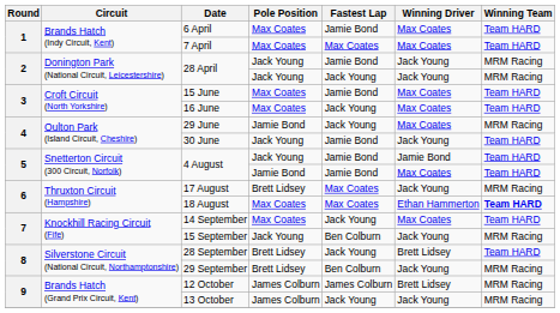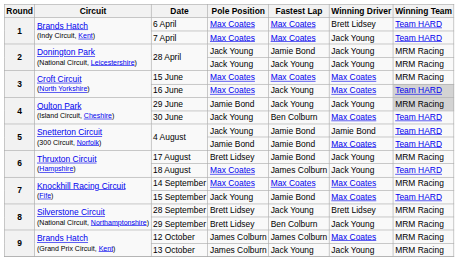6 April | Fastest Lap: Jamie Bond -> Max Coates
6 April | Winning Driver: Max Coates -> Brett Lidsey
7 April | Winning Driver: Max Coates -> Jack Young
15 June | Fastest Lap: Jamie Bond -> Max Coates
15 June | Winning Team: Team HARD -> MRM Racing
16 June | Winning Team: no background -> lightgrey background
29 June | Winning Driver: Max Coates -> Jack Young
29 June | Winning Team: no background -> lightgrey background
30 June | Fastest Lap: Jamie Bond -> Ben Colburn
30 June | Winning Driver: Jack Young -> Max Coates
17 August | Fastest Lap: Max Coates -> Jamie Bond
18 August | Fastest Lap: Max Coates -> James Colburn
18 August | Winning Driver: Ethan Hammerton -> Jack Young
18 August | Winning Team: bold -> normal
14 September | Fastest Lap: Jack Young -> Max Coates
14 September | Winning Team: Team HARD -> MRM Racing
15 September | Fastest Lap: Ben Colburn -> Jamie Bond
15 September | Winning Driver: Jack Young -> Max Coates
15 September | Winning Team: MRM Racing -> Team HARD
28 September | Winning Team: Team HARD -> MRM Racing
12 October | Winning Driver: Brett Lidsey -> Max Coates
